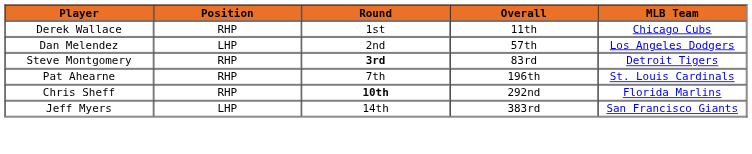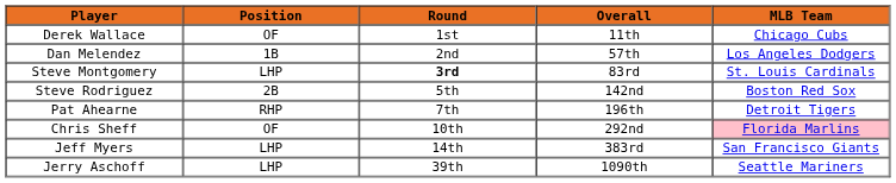Derek Wallace | Position: RHP -> OF
Dan Melendez | Position: LHP -> 1B
Steve Montgomery | Position: RHP -> LHP
Steve Montgomery | MLB Team: Detroit Tigers -> St. Louis Cardinals
+ row: Steve Rodriguez | 2B | 5th | 142nd | Boston Red Sox
Pat Ahearne | MLB Team: St. Louis Cardinals -> Detroit Tigers
Chris Sheff | Position: RHP -> OF
Chris Sheff | Round: bold -> normal
Chris Sheff | MLB Team: no background -> pink background
+ row: Jerry Aschoff | LHP | 39th | 1090th | Seattle Mariners
